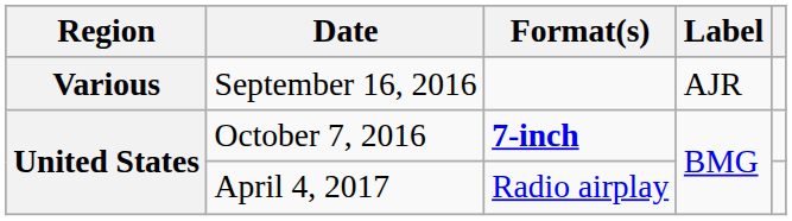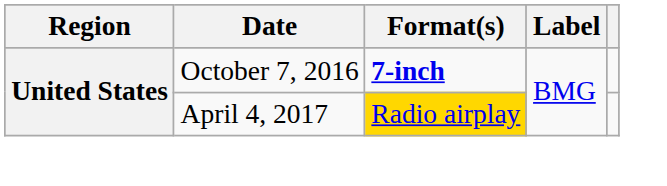- row: Various | September 16, 2016 | AJR
April 4, 2017 | Format(s): no background -> gold background
